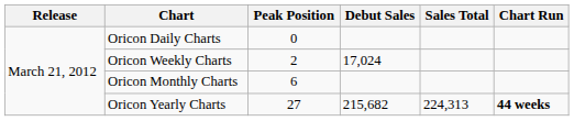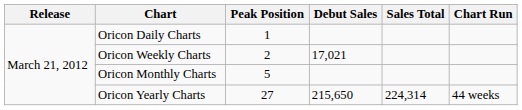Oricon Daily Charts | Peak Position: 0 -> 1
Oricon Weekly Charts | Debut Sales: 17,024 -> 17,021
Oricon Monthly Charts | Peak Position: 6 -> 5
Oricon Yearly Charts | Debut Sales: 215,682 -> 215,650
Oricon Yearly Charts | Sales Total: 224,313 -> 224,314
Oricon Yearly Charts | Chart Run: bold -> normal
